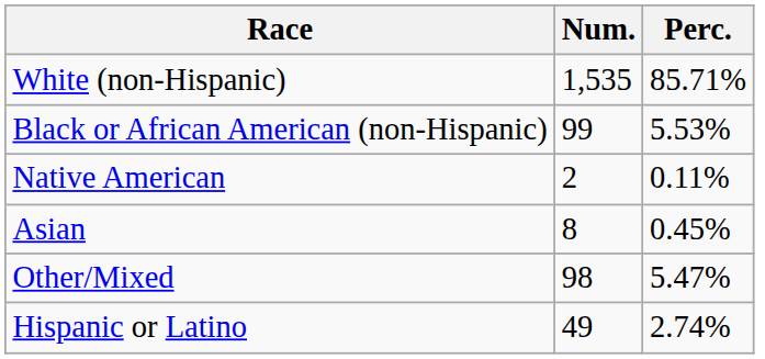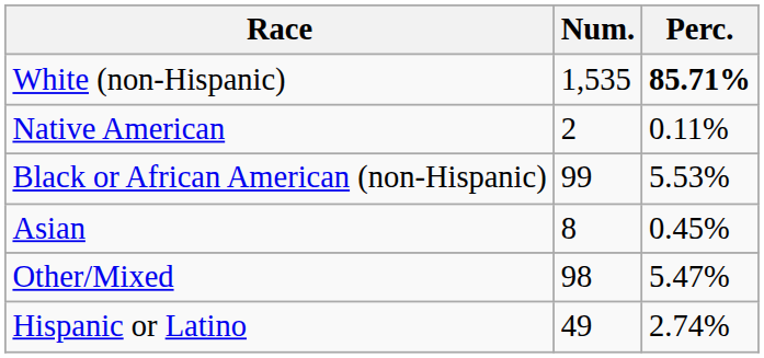White (non-Hispanic) | Perc.: normal -> bold
rows swapped: Black or African American (non-Hispanic) <-> Native American
